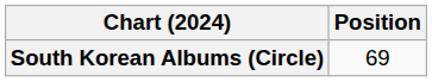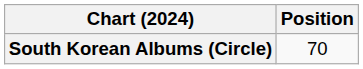South Korean Albums (Circle) | Position: 69 -> 70
